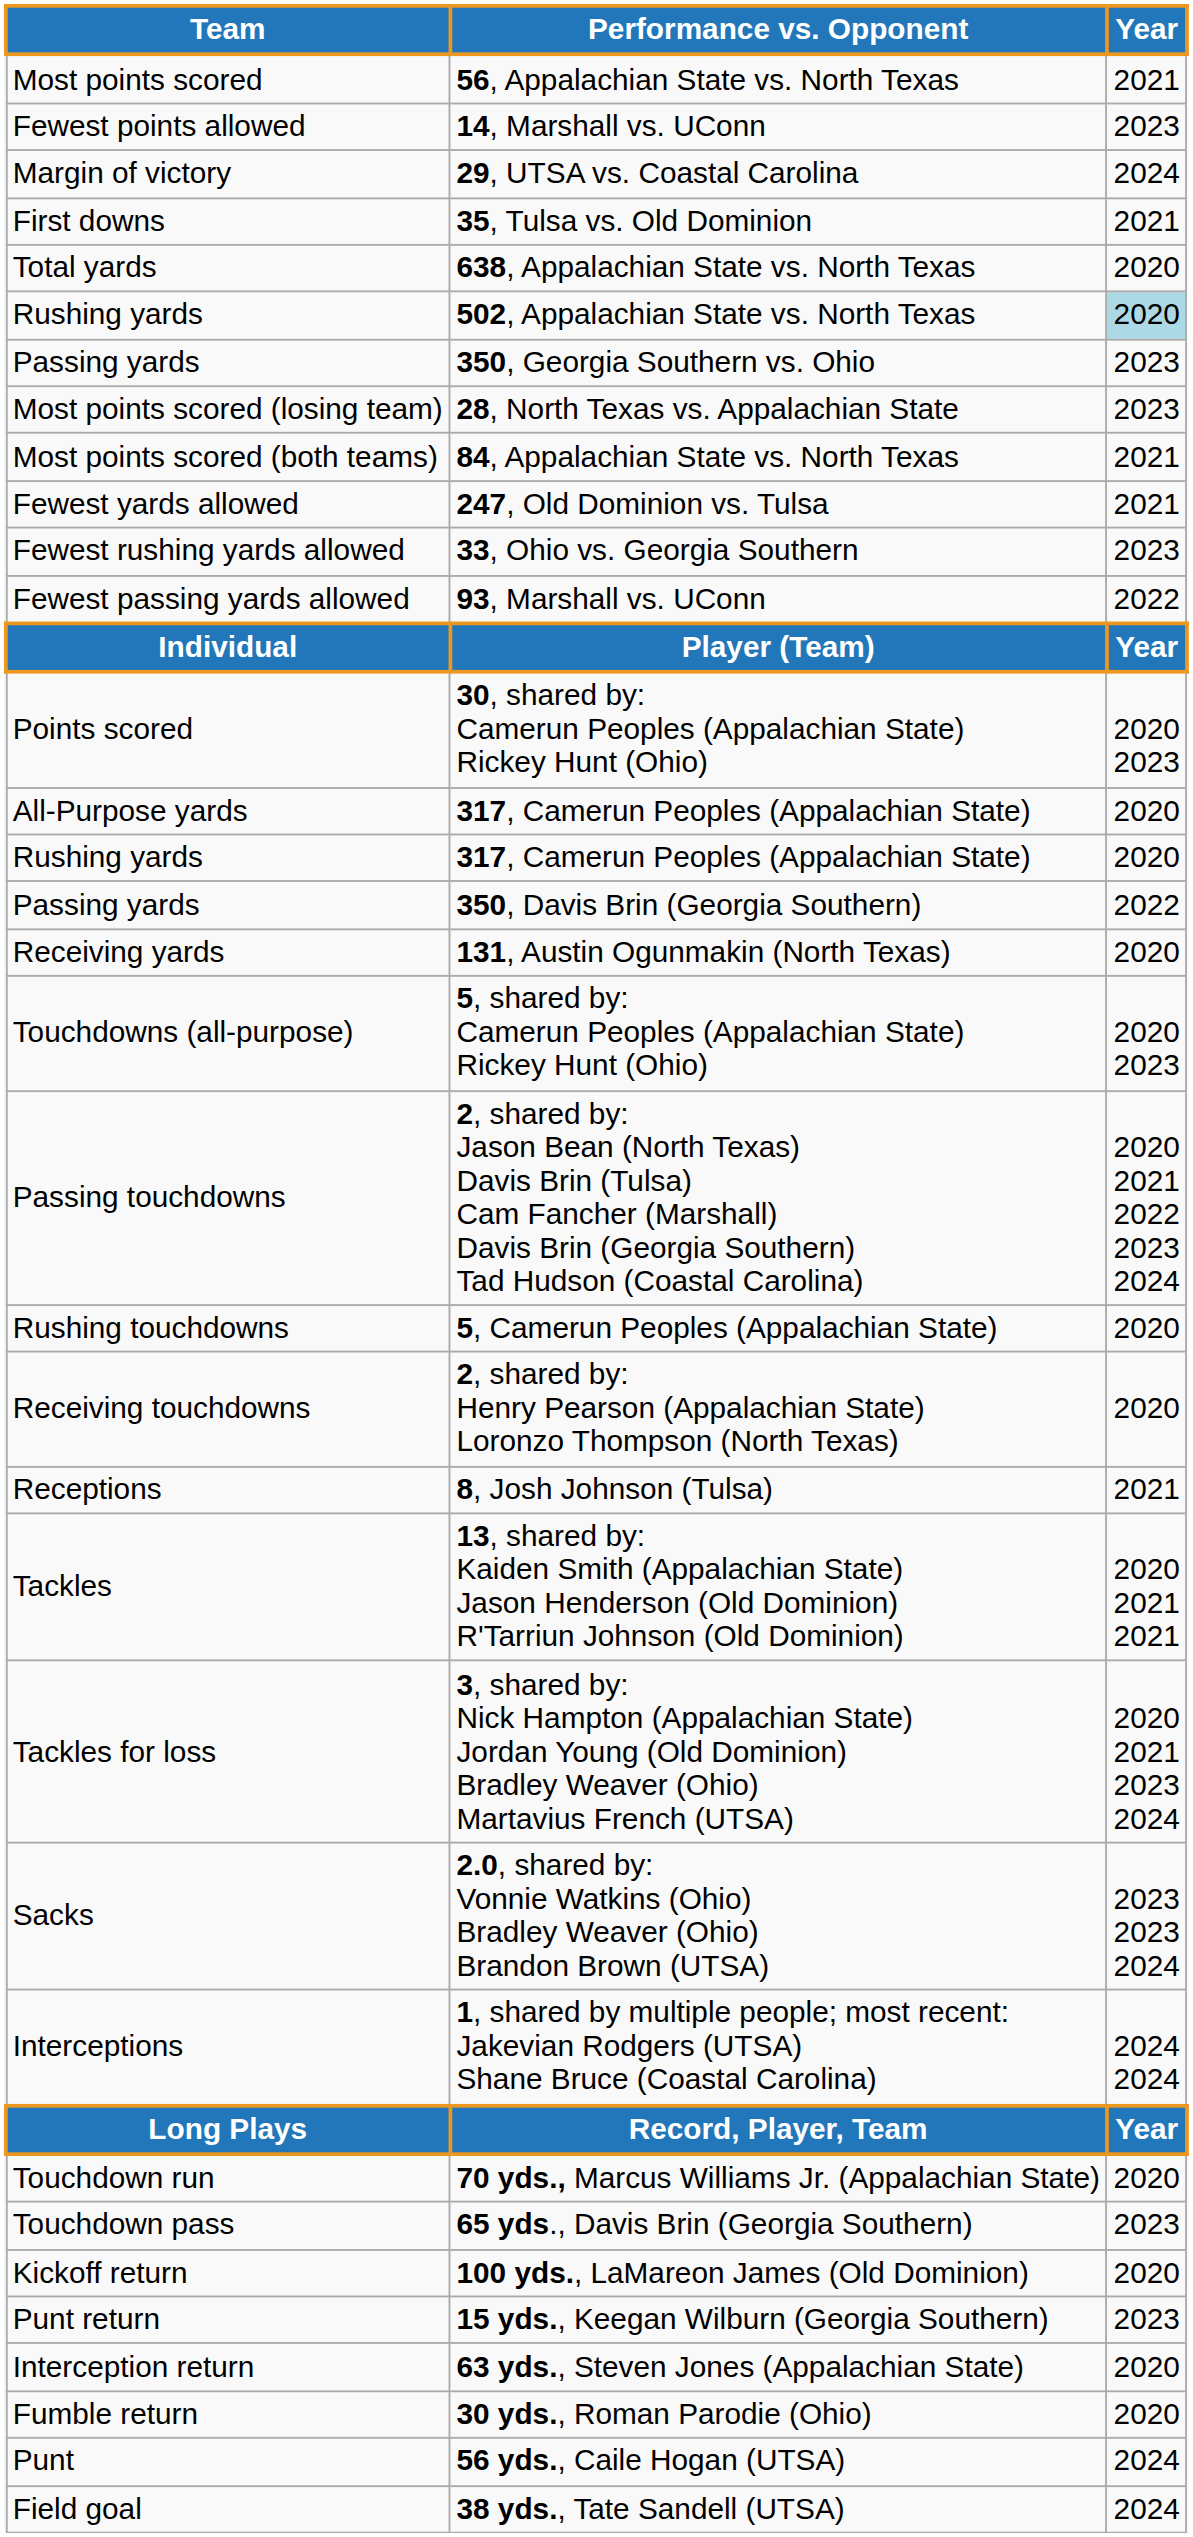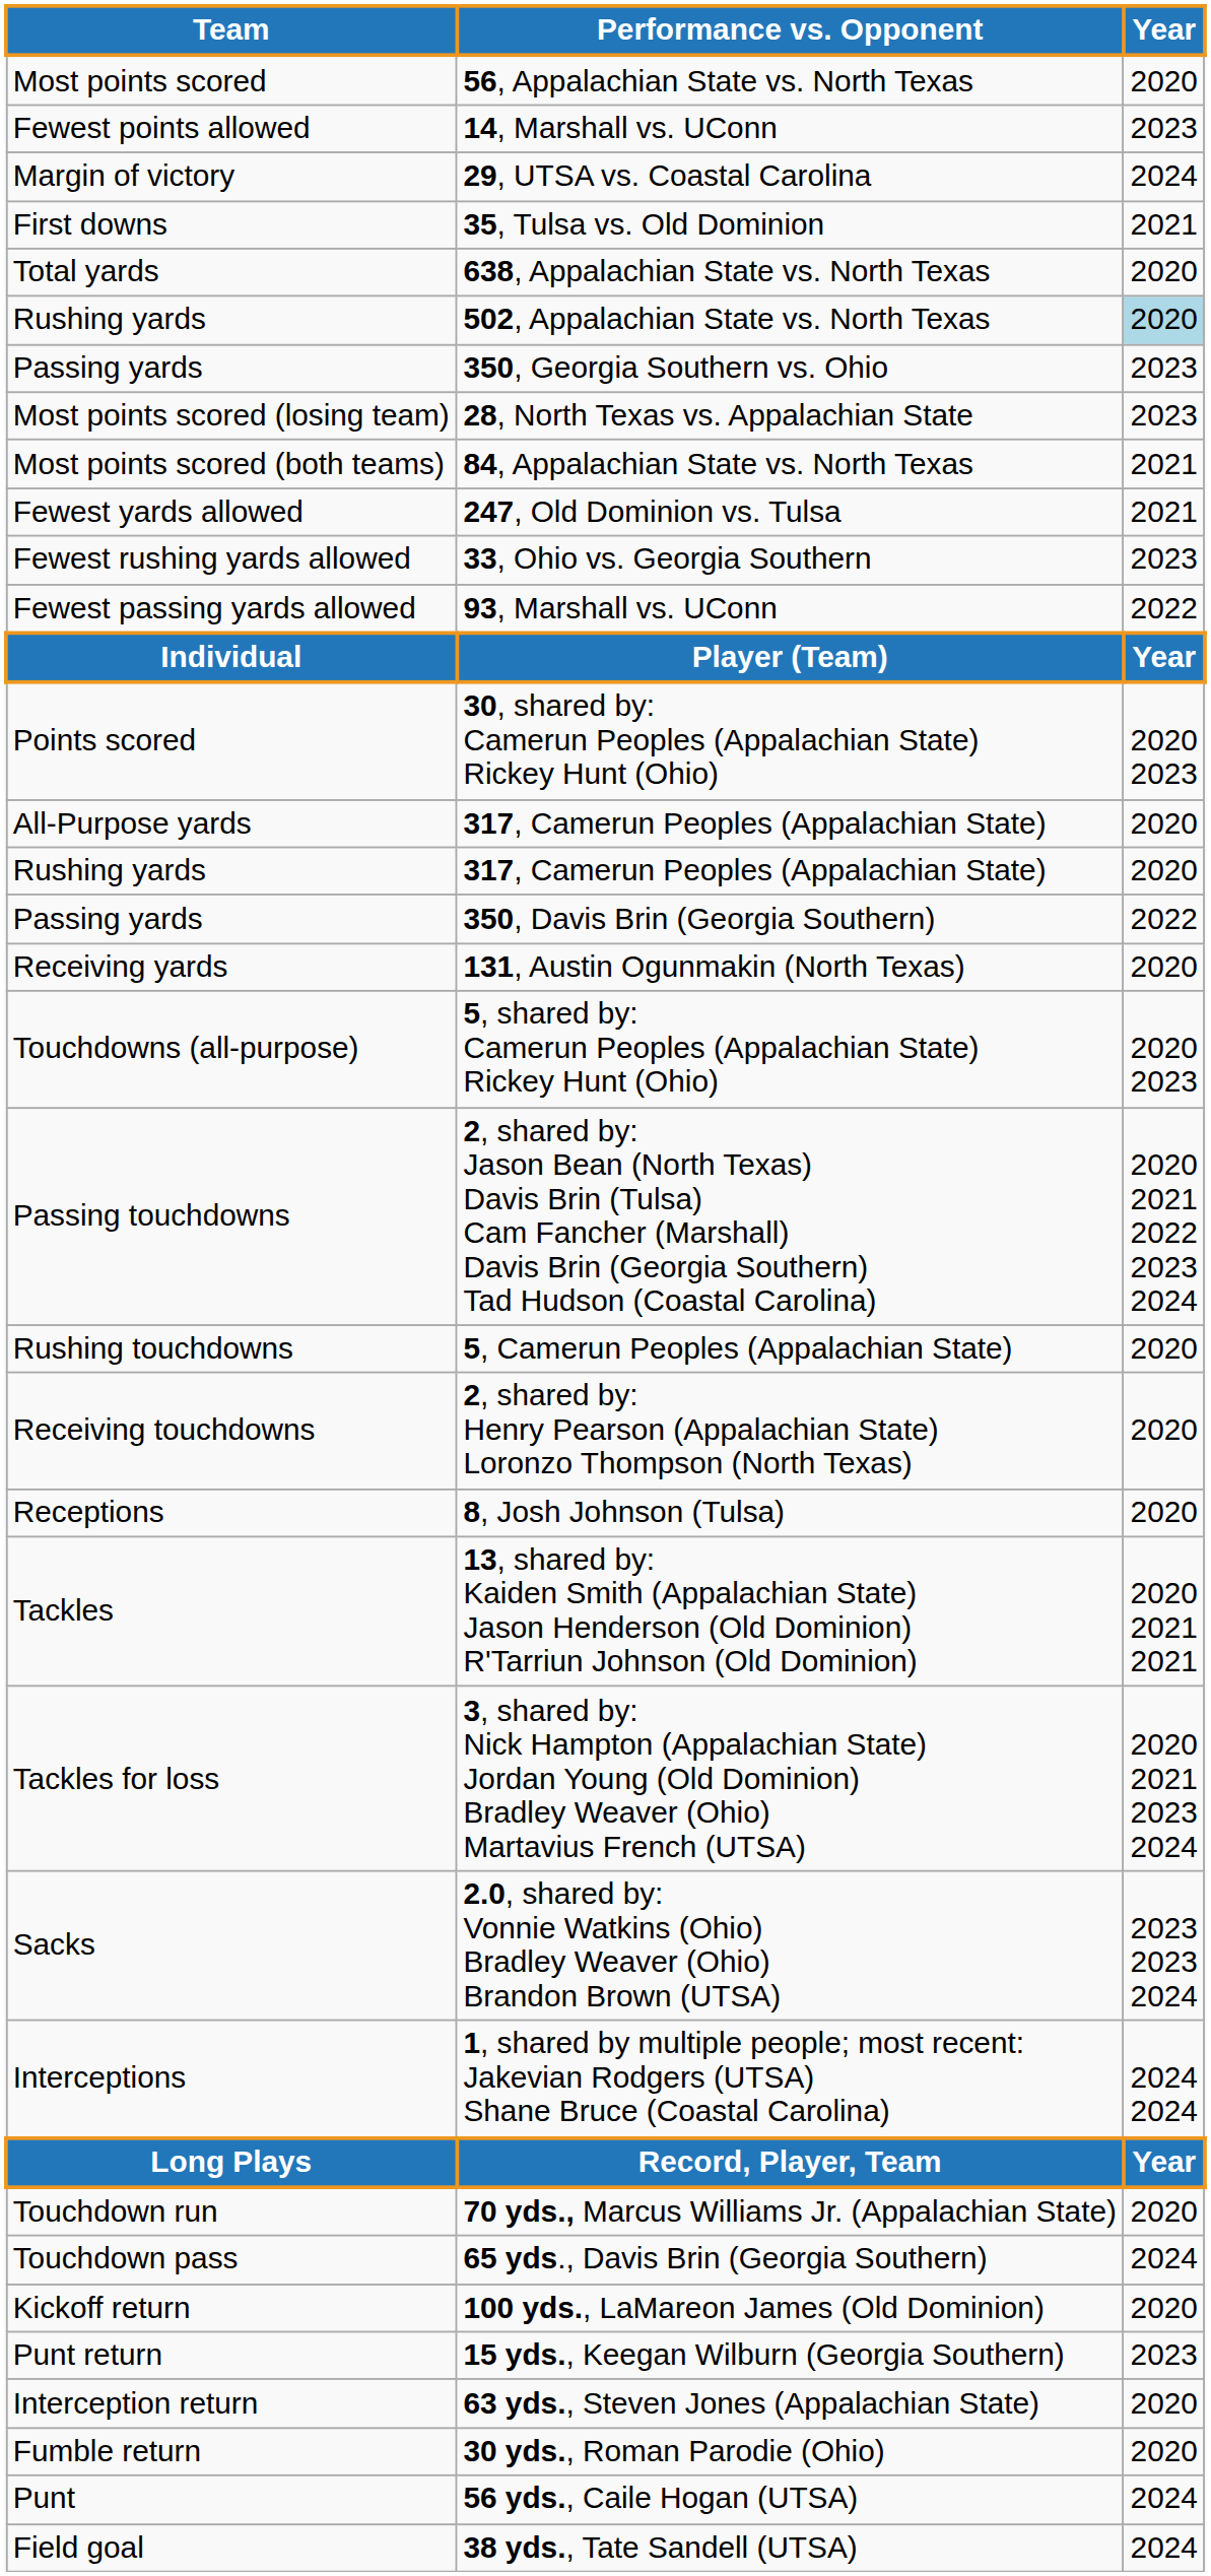56, Appalachian State vs. North Texas | Year: 2021 -> 2020
8, Josh Johnson (Tulsa) | Year: 2021 -> 2020
65 yds., Davis Brin (Georgia Southern) | Year: 2023 -> 2024
